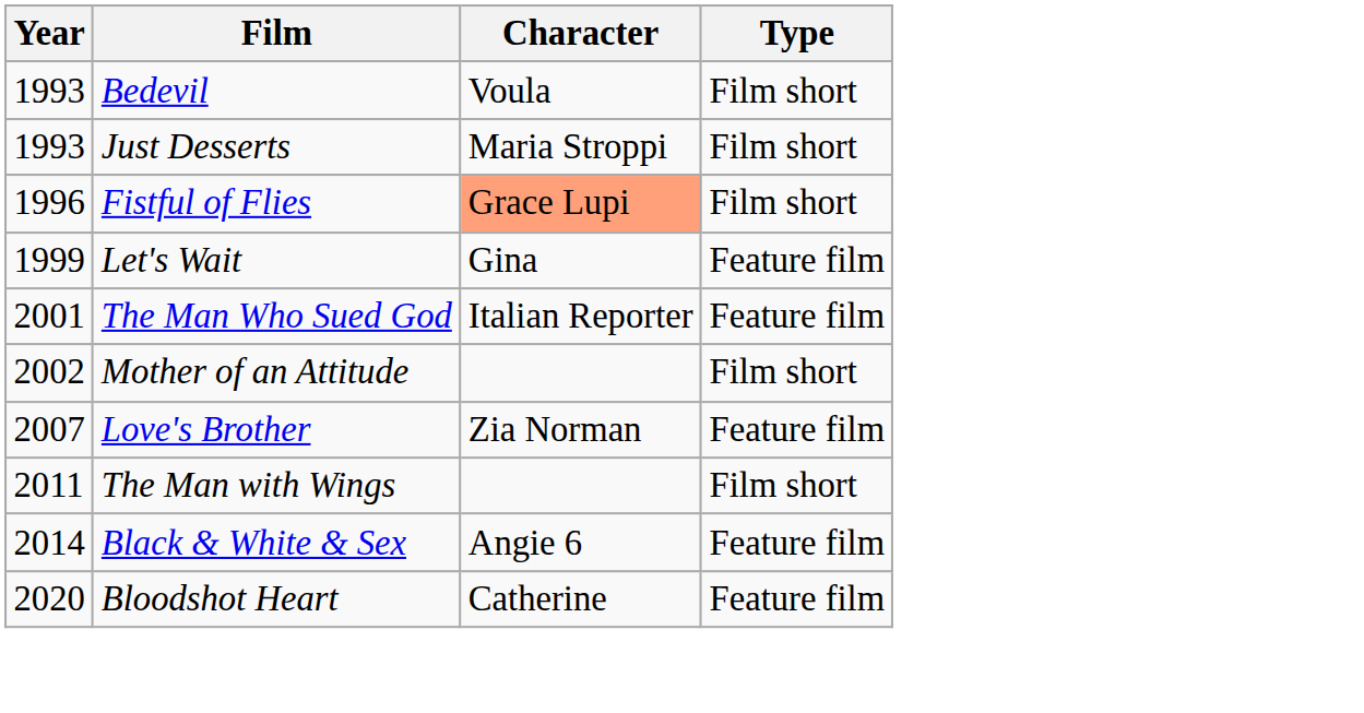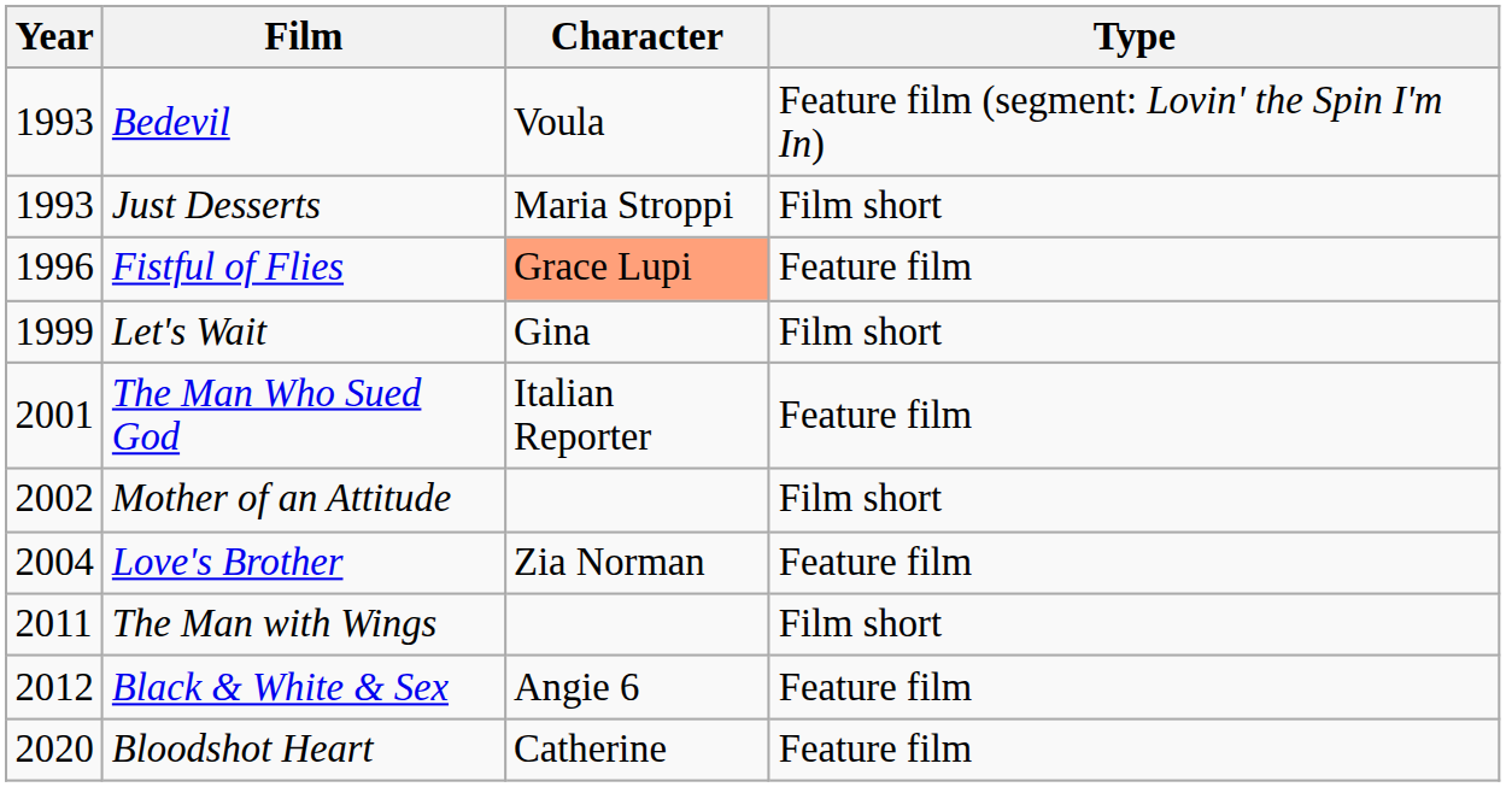Bedevil | Type: Film short -> Feature film (segment: Lovin' the Spin I'm In)
Fistful of Flies | Type: Film short -> Feature film
Let's Wait | Type: Feature film -> Film short
Love's Brother | Year: 2007 -> 2004
Black & White & Sex | Year: 2014 -> 2012
